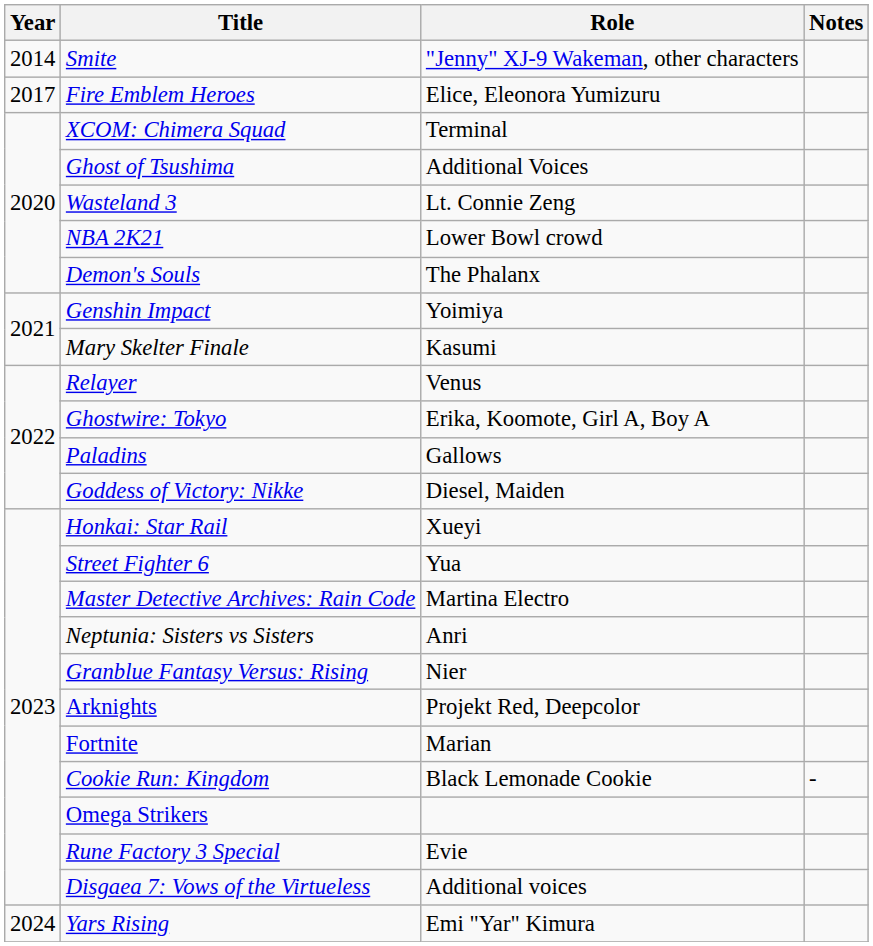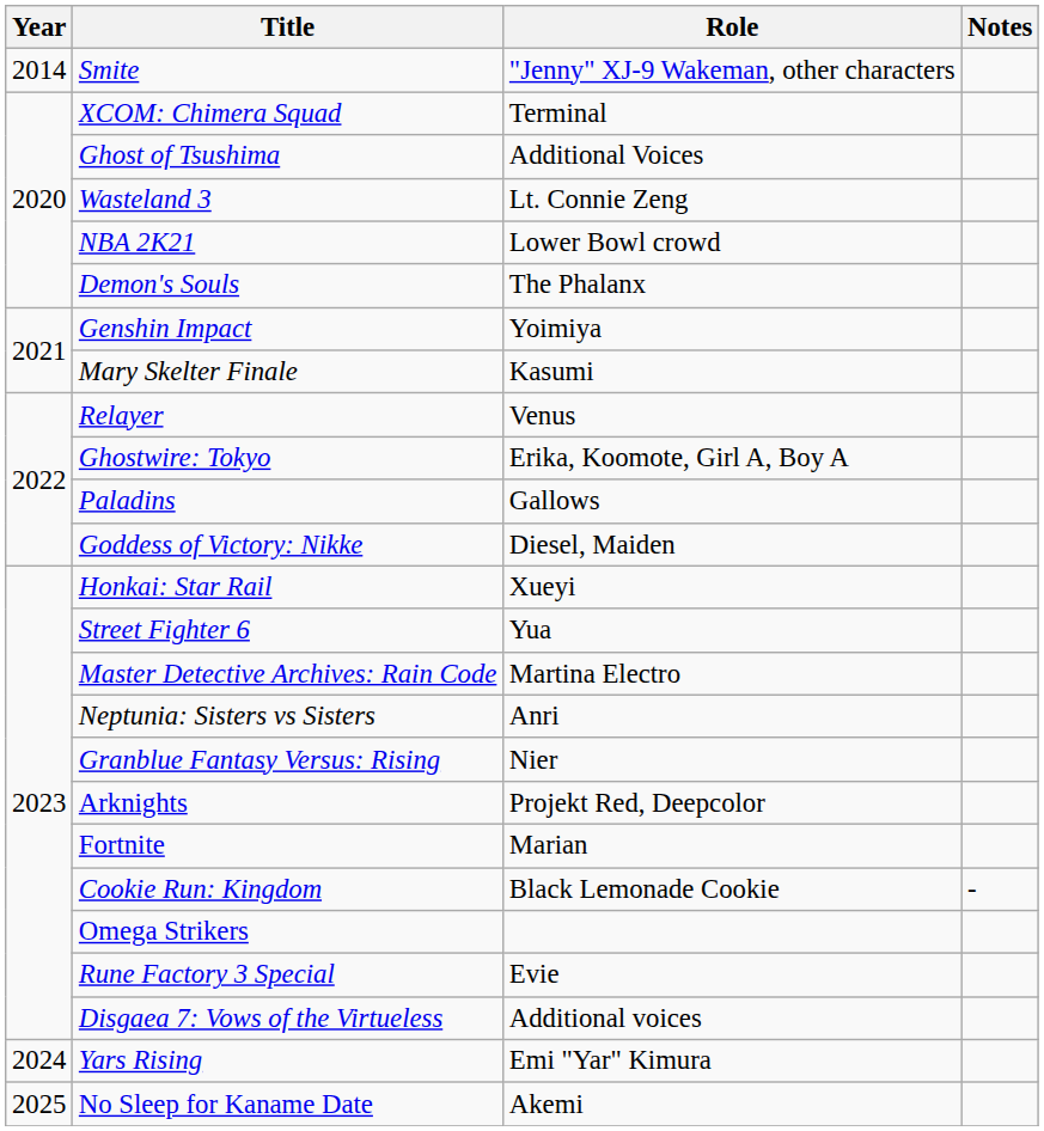- row: 2017 | Fire Emblem Heroes | Elice, Eleonora Yumizuru
+ row: 2025 | No Sleep for Kaname Date | Akemi
